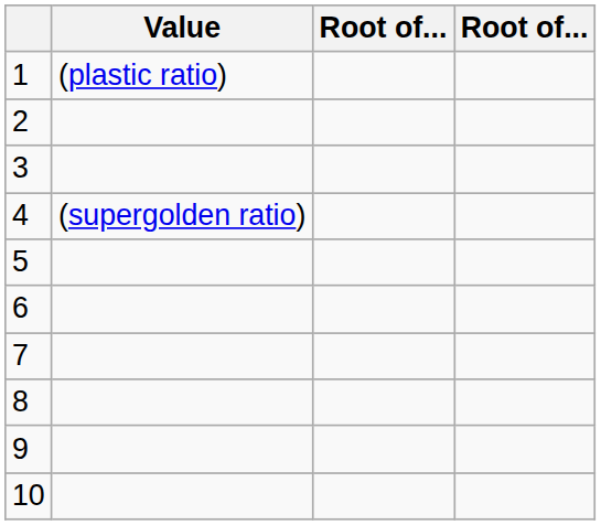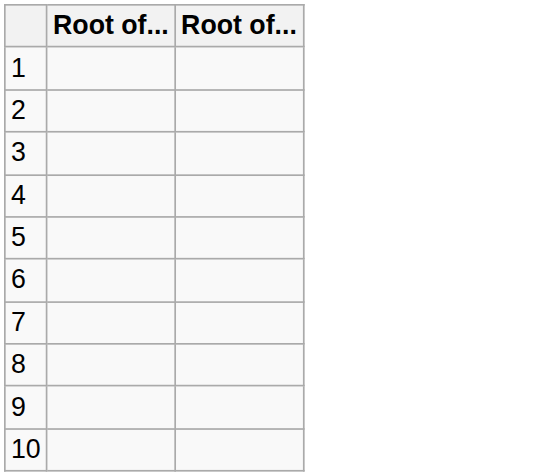- column: Value | (plastic ratio) | (supergolden ratio)
